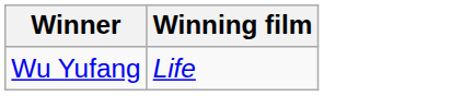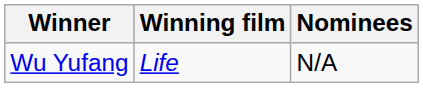+ column: Nominees | N/A
